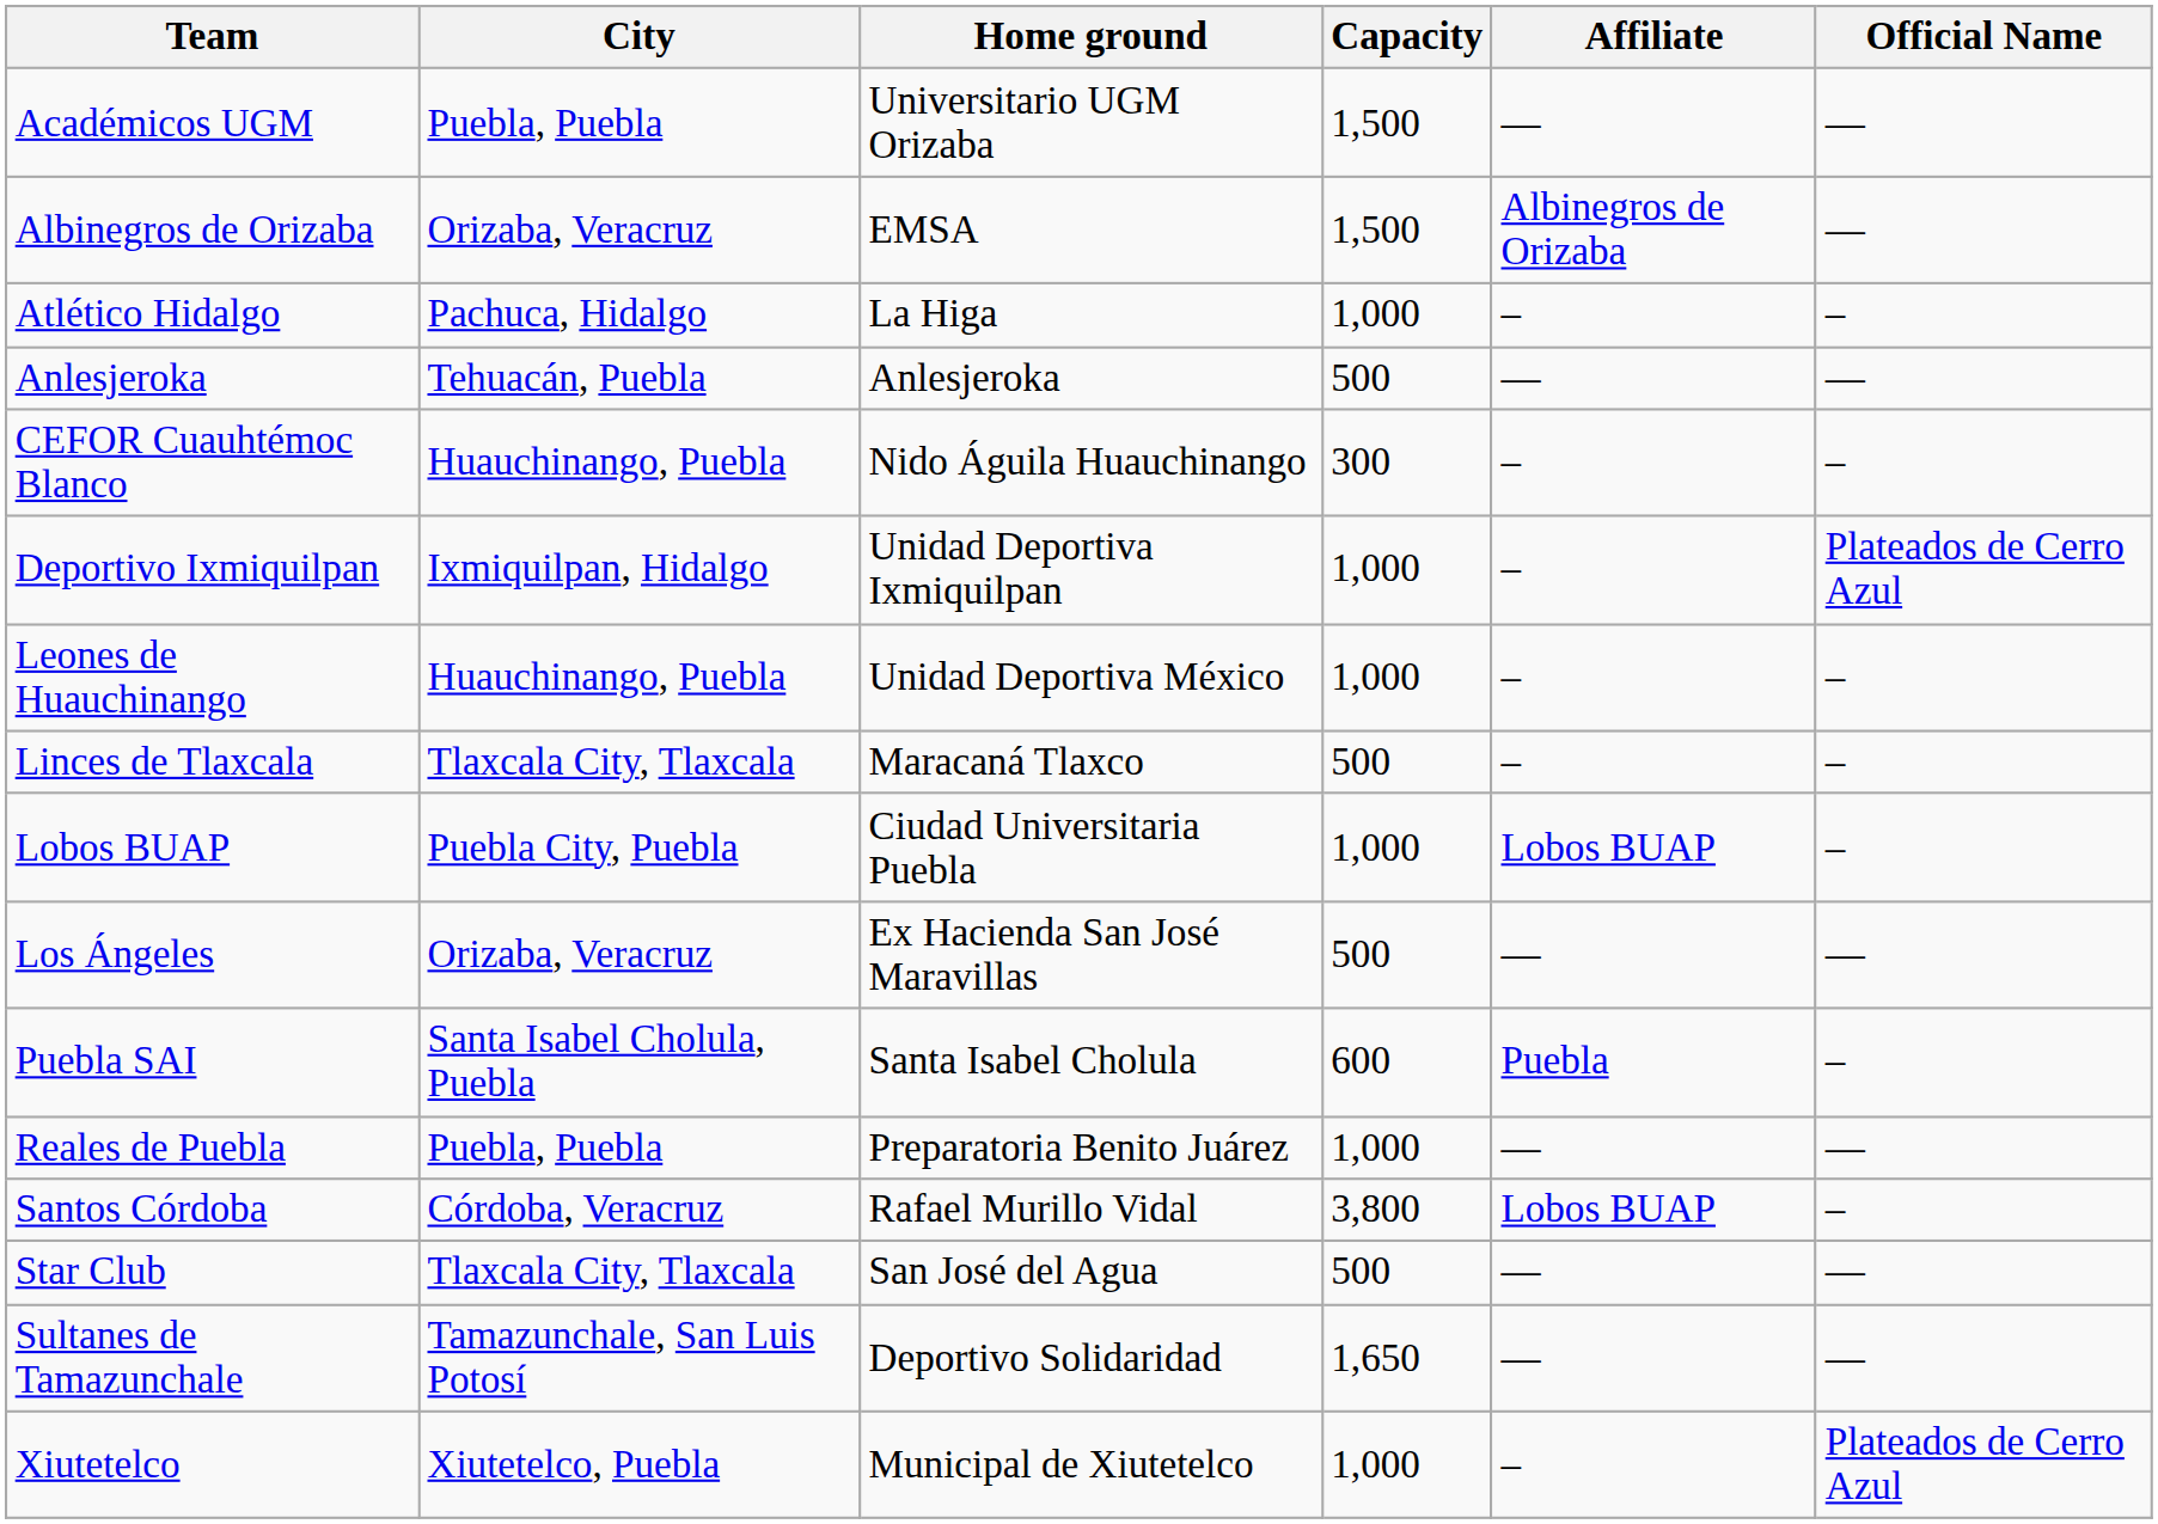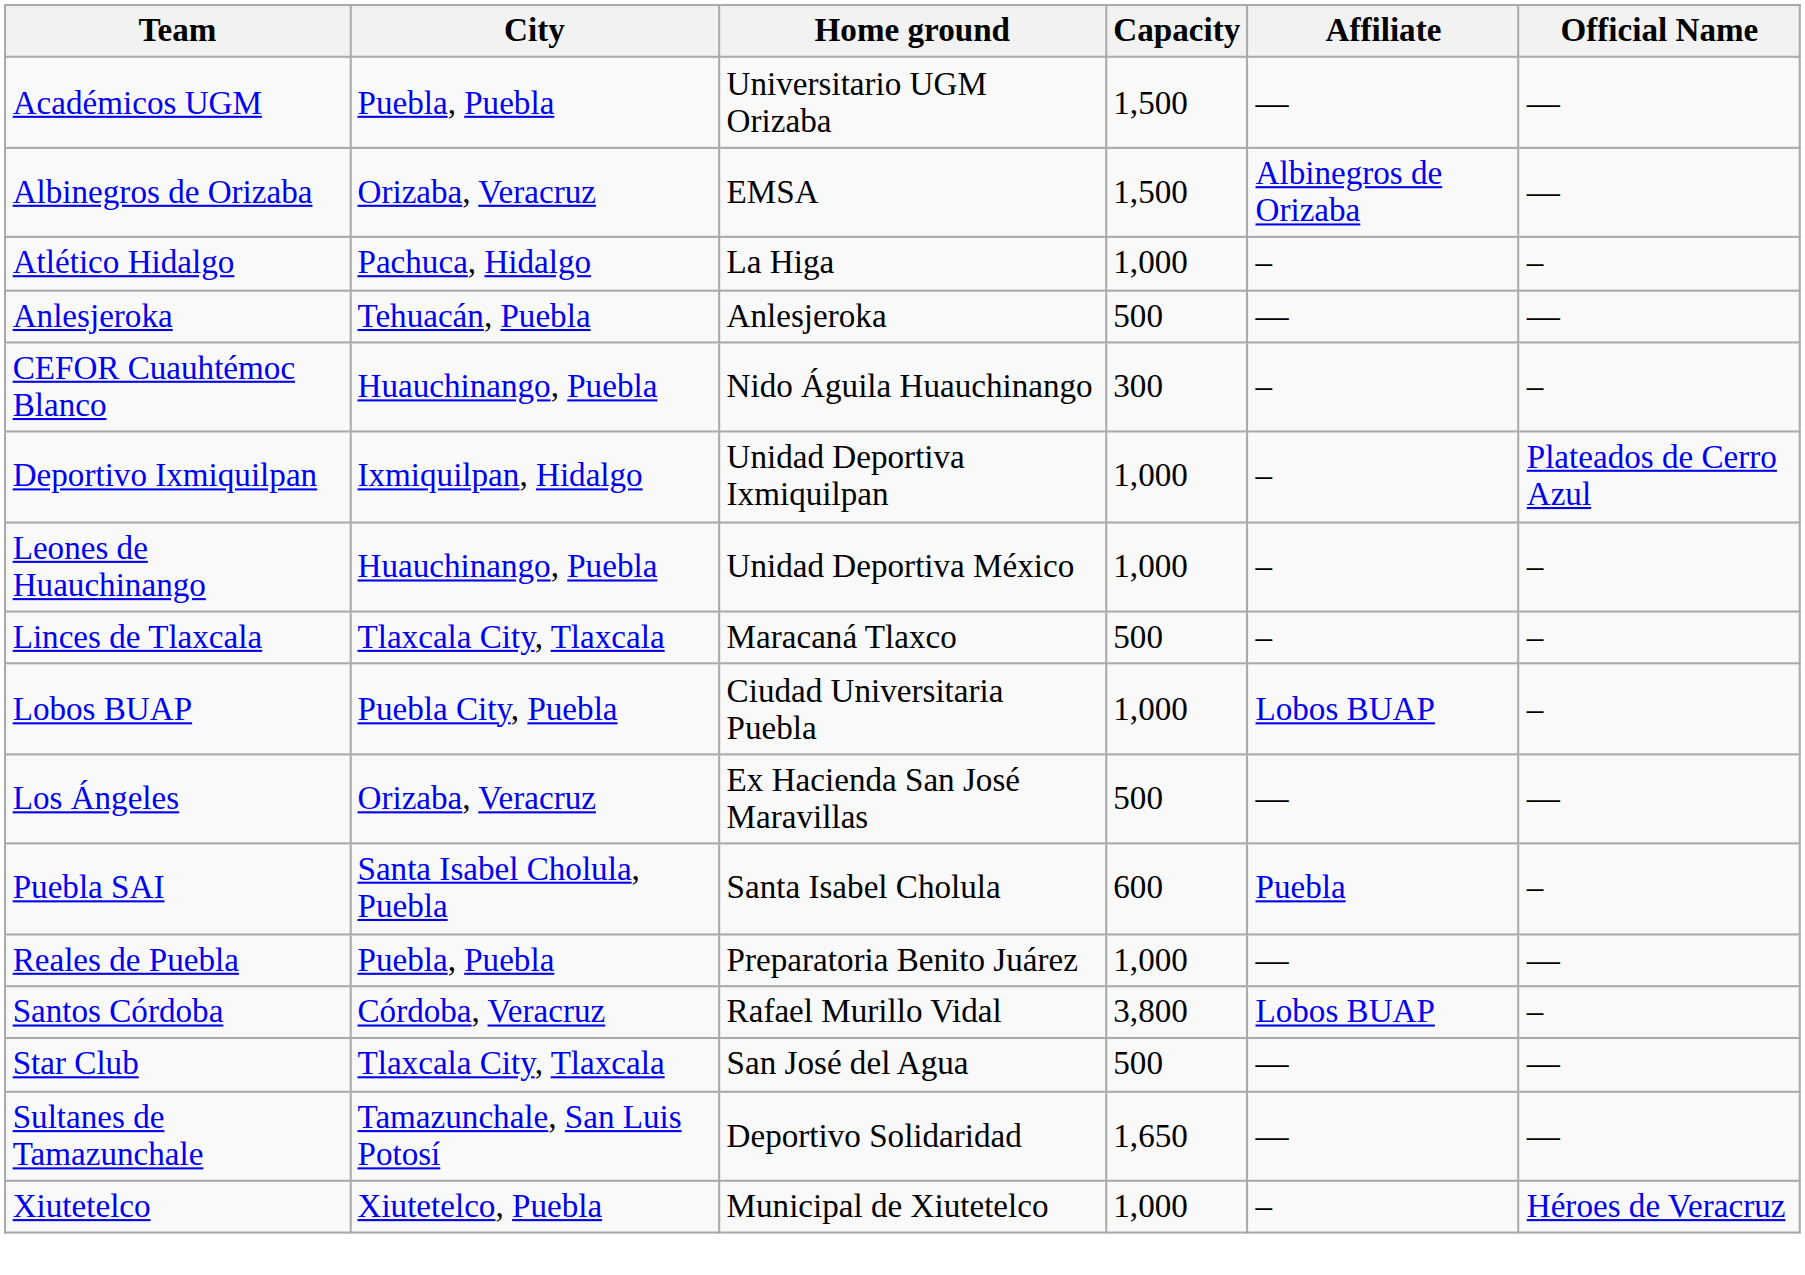Xiutetelco | Official Name: Plateados de Cerro Azul -> Héroes de Veracruz
